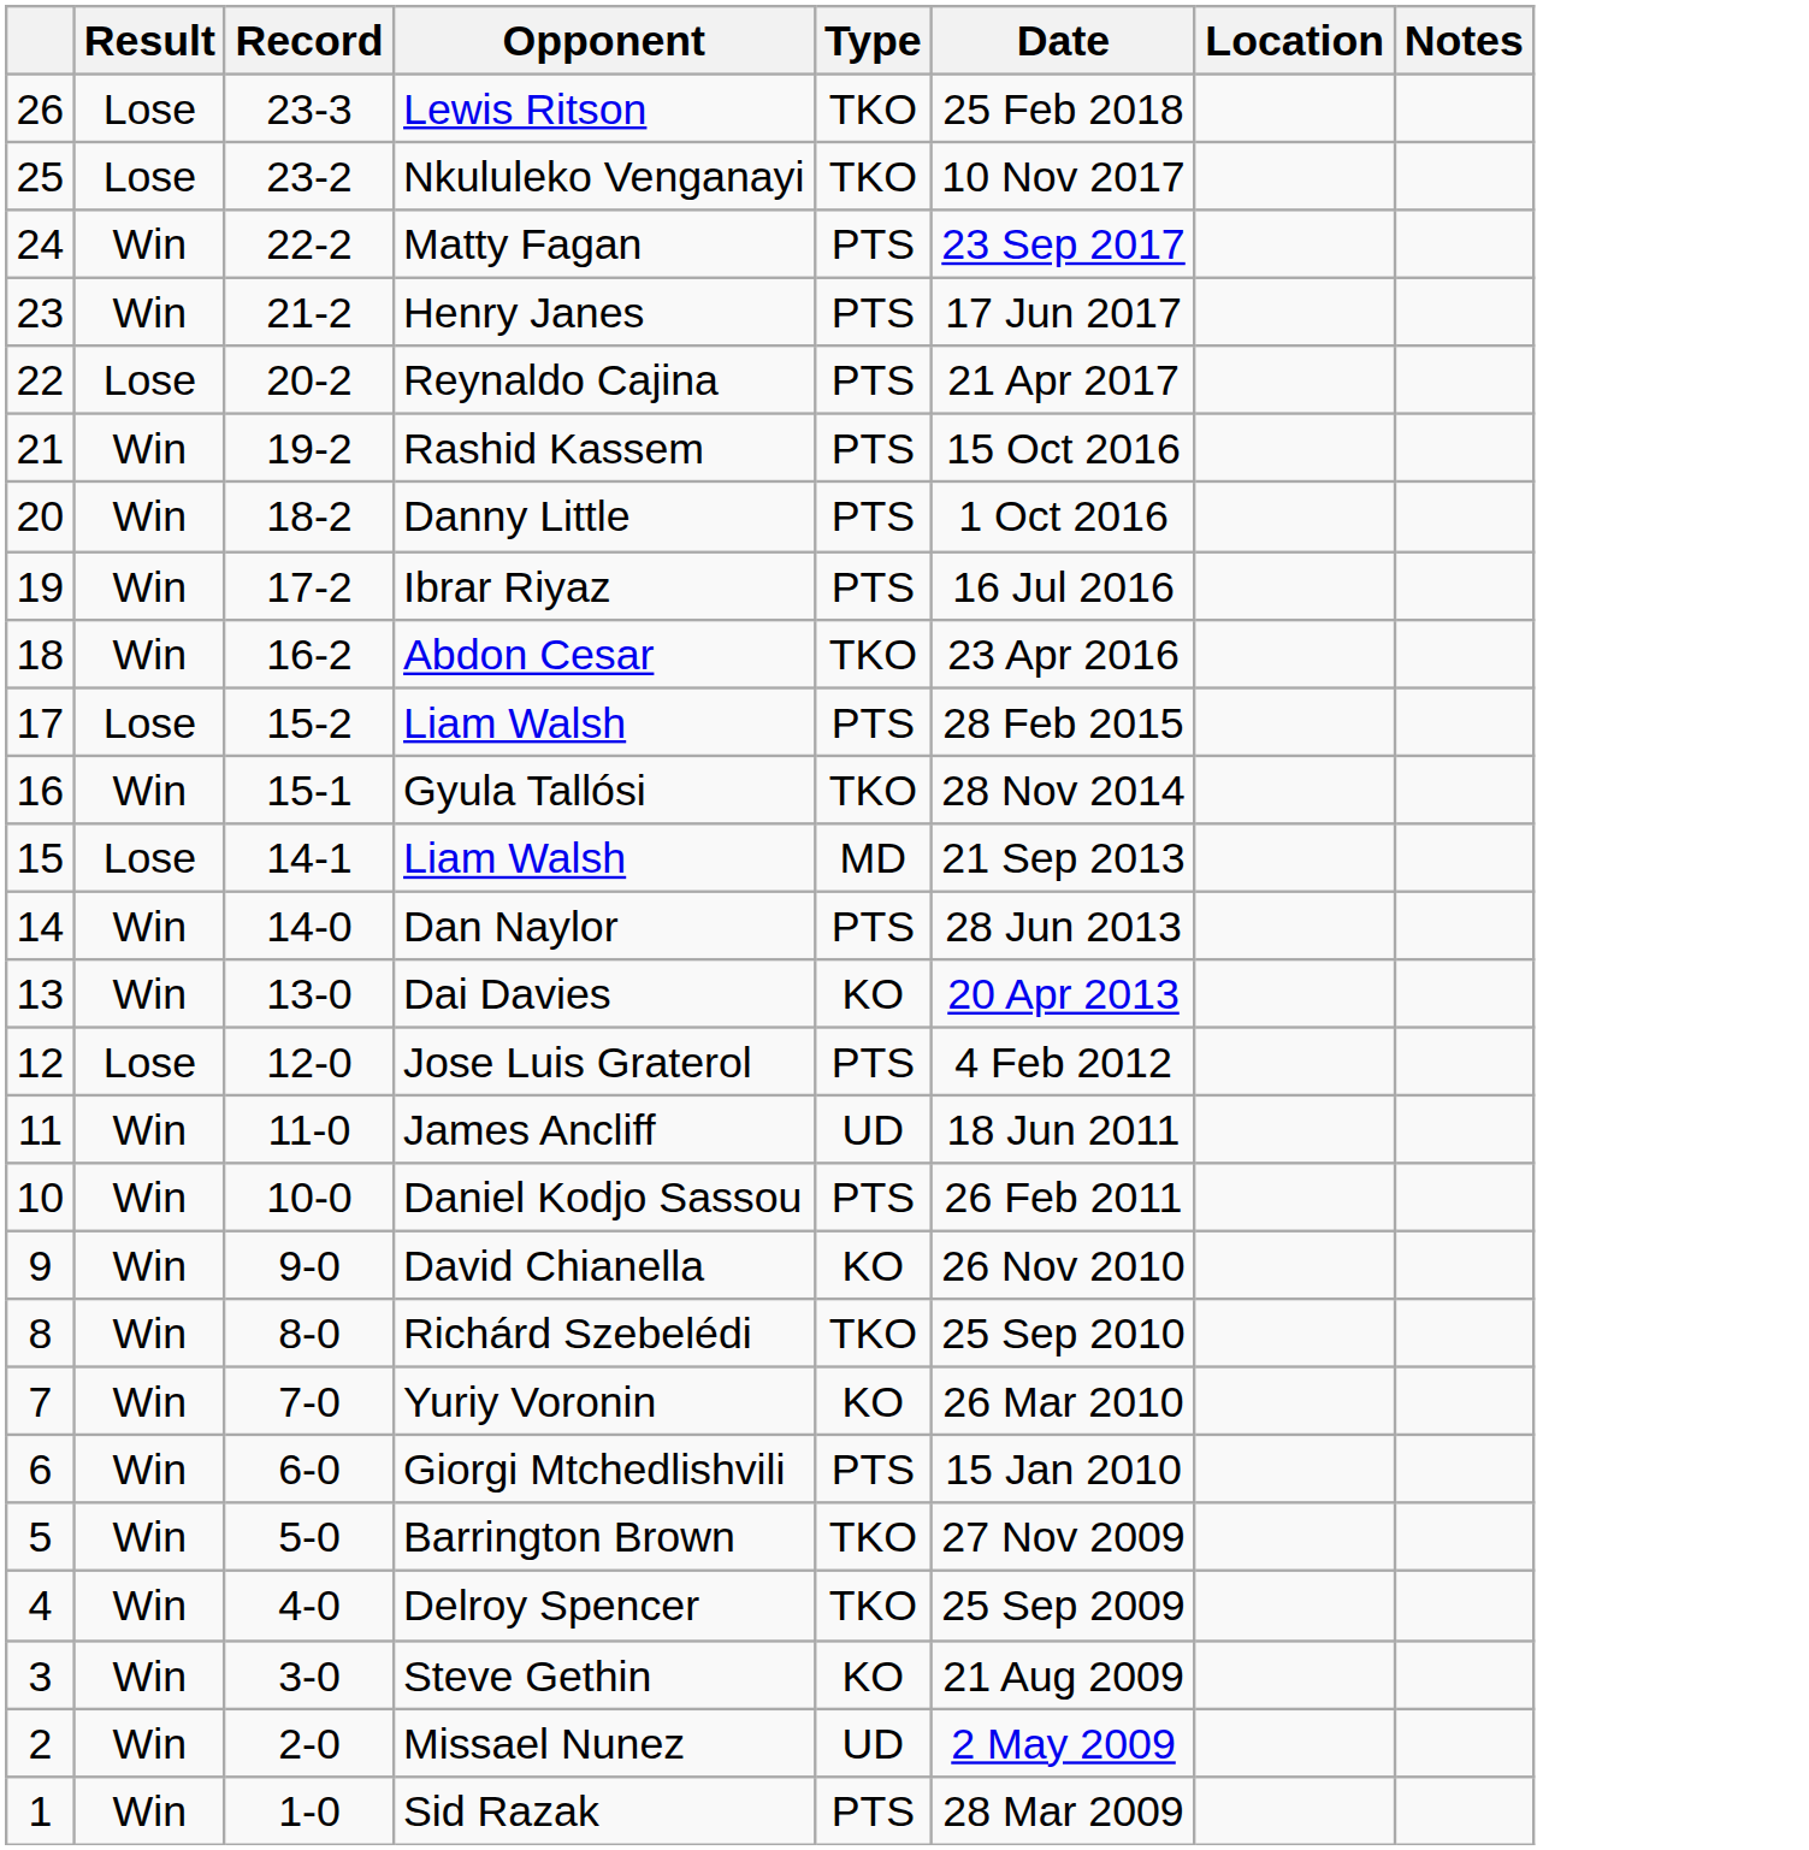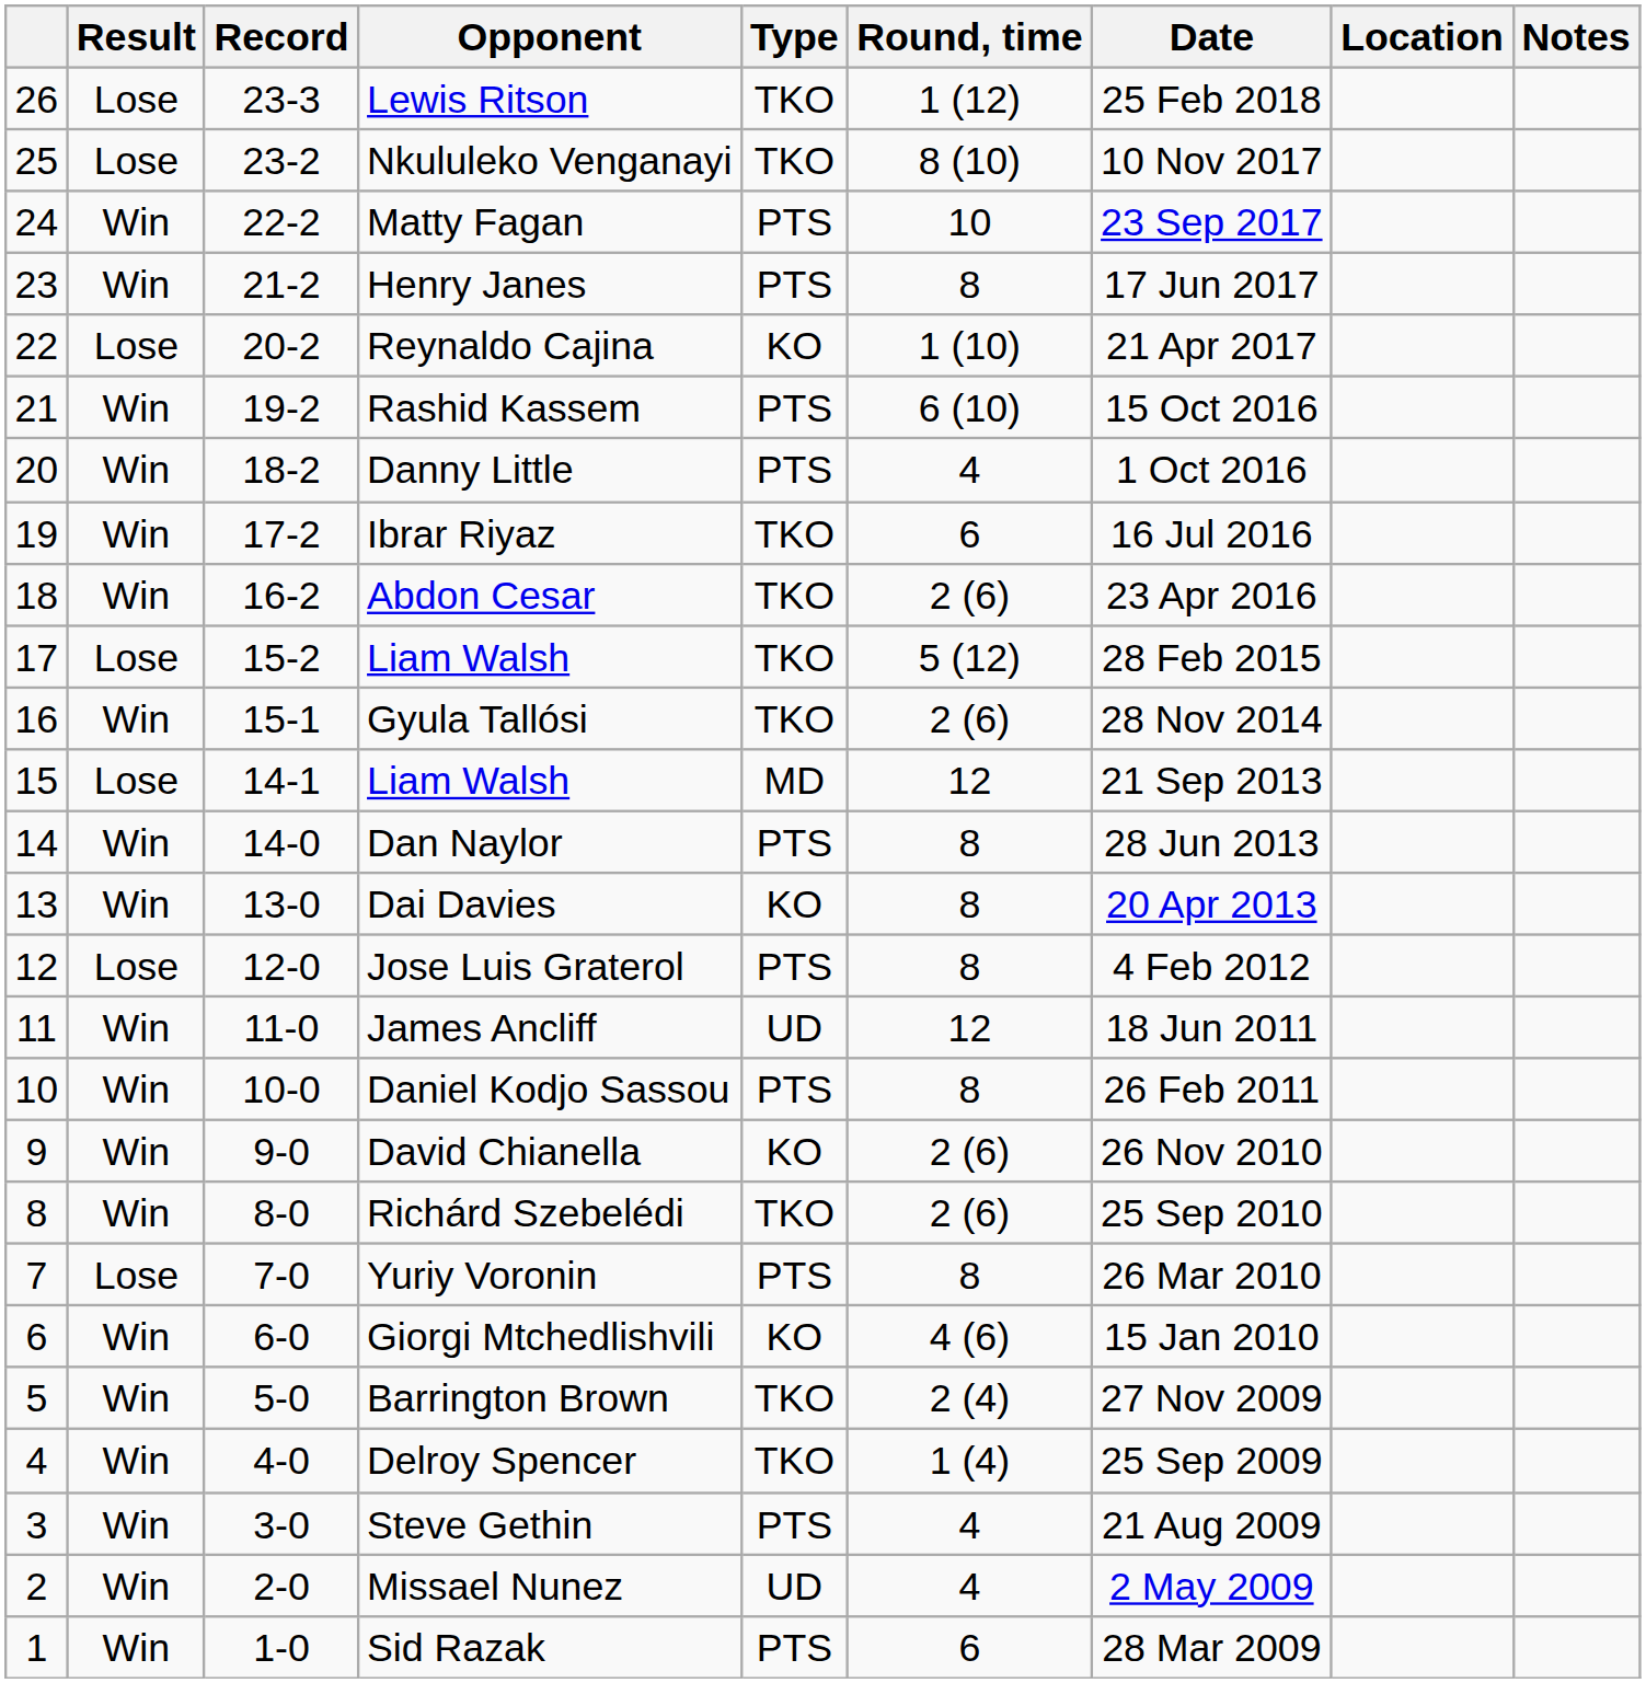+ column: Round, time | 1 (12) | 8 (10) | 10 | 8 | 1 (10) | 6 (10) | 4 | 6 | 2 (6) | 5 (12) | 2 (6) | 12 | 8 | 8 | 8 | 12 | 8 | 2 (6) | 2 (6) | 8 | 4 (6) | 2 (4) | 1 (4) | 4 | 4 | 6
Reynaldo Cajina | Type: PTS -> KO
Ibrar Riyaz | Type: PTS -> TKO
17 / Liam Walsh | Type: PTS -> TKO
Yuriy Voronin | Result: Win -> Lose
Yuriy Voronin | Type: KO -> PTS
Giorgi Mtchedlishvili | Type: PTS -> KO
Steve Gethin | Type: KO -> PTS
